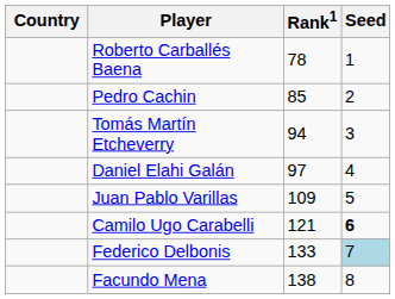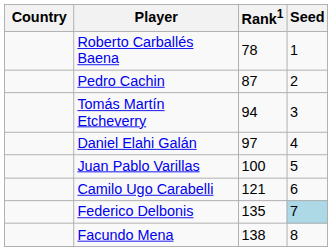Pedro Cachin | Rank1: 85 -> 87
Juan Pablo Varillas | Rank1: 109 -> 100
Camilo Ugo Carabelli | Seed: bold -> normal
Federico Delbonis | Rank1: 133 -> 135
